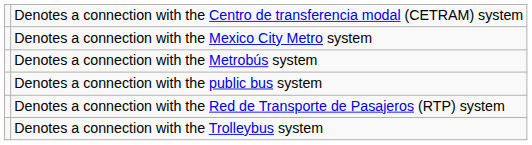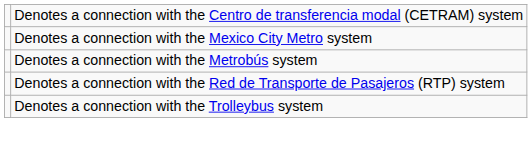- row: Denotes a connection with the public bus system
